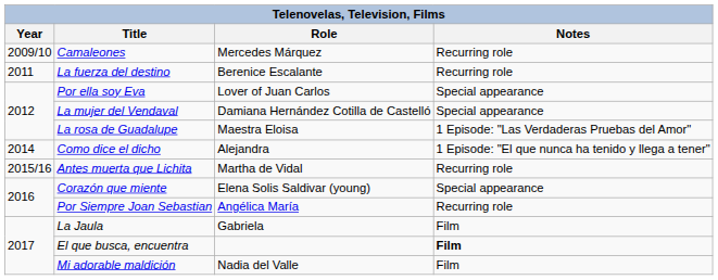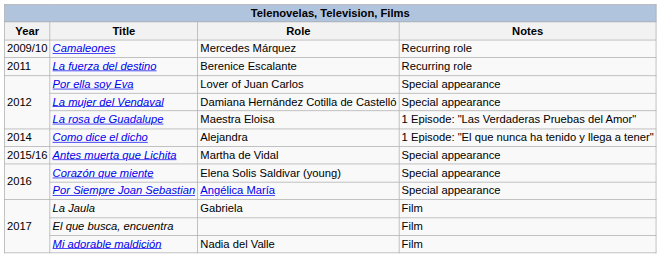Antes muerta que Lichita | Notes: Recurring role -> Special appearance
Por Siempre Joan Sebastian | Notes: Recurring role -> Special appearance
El que busca, encuentra | Notes: bold -> normal
